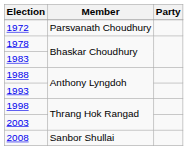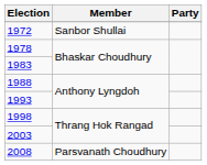1972 | Member: Parsvanath Choudhury -> Sanbor Shullai
2008 | Member: Sanbor Shullai -> Parsvanath Choudhury
